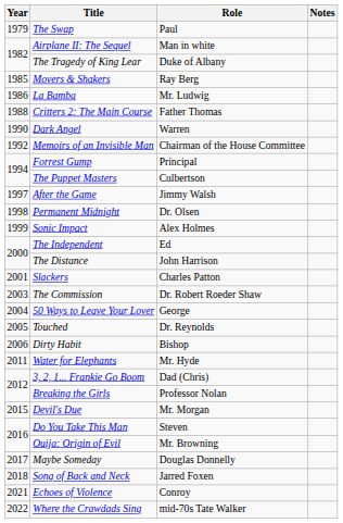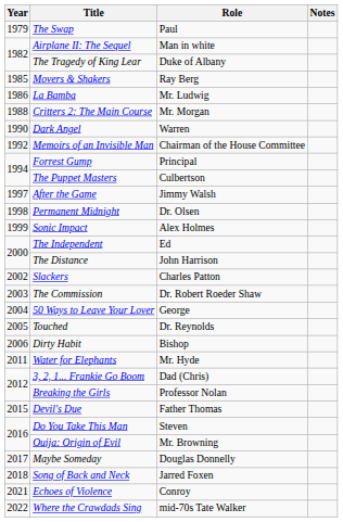Critters 2: The Main Course | Role: Father Thomas -> Mr. Morgan
Slackers | Year: 2001 -> 2002
Devil's Due | Role: Mr. Morgan -> Father Thomas
